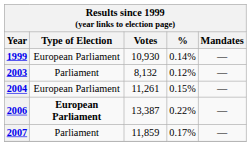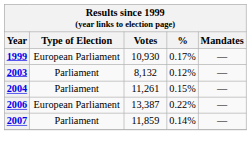10,930 | %: 0.14% -> 0.17%
11,261 | Type of Election: European Parliament -> Parliament
13,387 | Type of Election: bold -> normal
11,859 | %: 0.17% -> 0.14%
